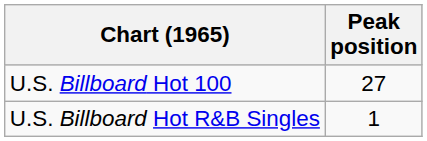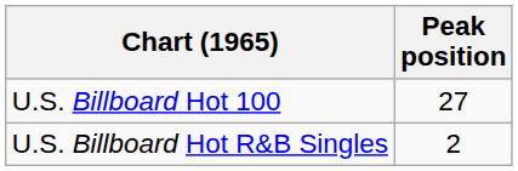U.S. Billboard Hot R&B Singles | Peak position: 1 -> 2
